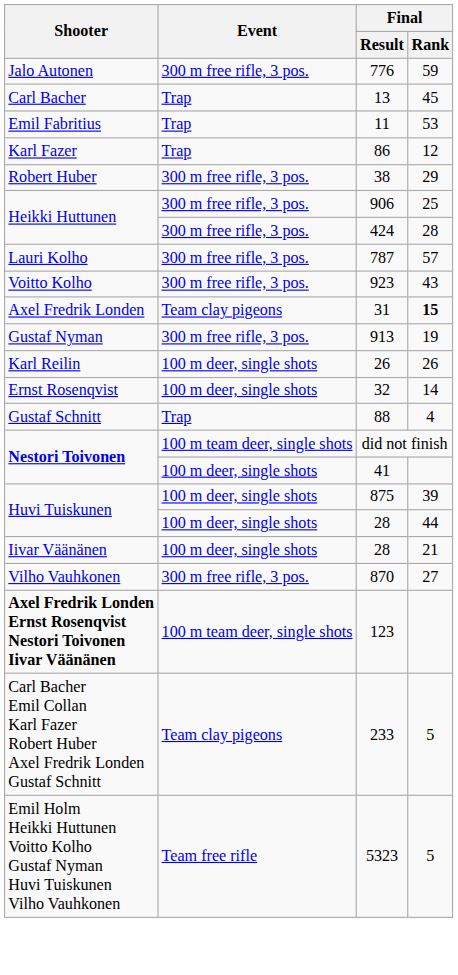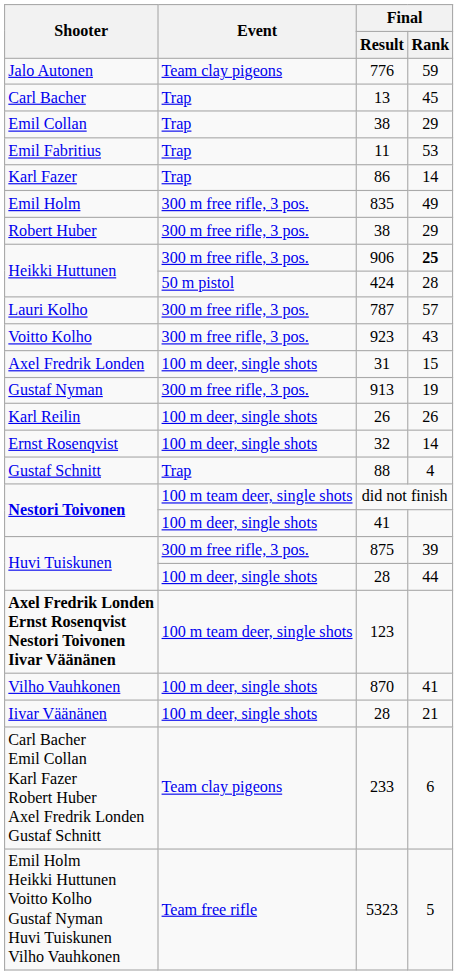776 | Event: 300 m free rifle, 3 pos. -> Team clay pigeons
+ row: Emil Collan | Trap | 38 | 29
86 | Final / Rank: 12 -> 14
+ row: Emil Holm | 300 m free rifle, 3 pos. | 835 | 49
906 | Final / Rank: normal -> bold
424 | Event: 300 m free rifle, 3 pos. -> 50 m pistol
31 | Event: Team clay pigeons -> 100 m deer, single shots
31 | Final / Rank: bold -> normal
875 | Event: 100 m deer, single shots -> 300 m free rifle, 3 pos.
rows swapped: Iivar Väänänen / 28 <-> 123
870 | Event: 300 m free rifle, 3 pos. -> 100 m deer, single shots
870 | Final / Rank: 27 -> 41
233 | Final / Rank: 5 -> 6
